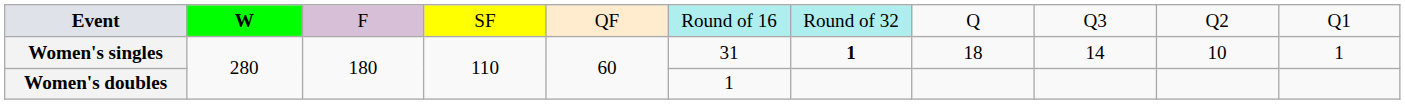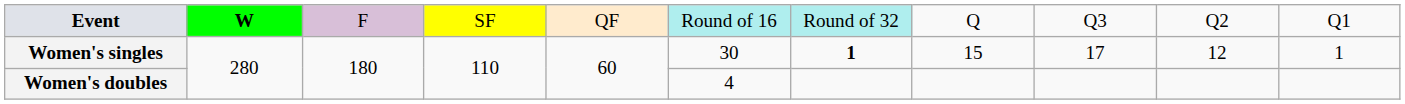Women's singles | column 6: 31 -> 30
Women's singles | column 8: 18 -> 15
Women's singles | column 9: 14 -> 17
Women's singles | column 10: 10 -> 12
Women's doubles | column 6: 1 -> 4
